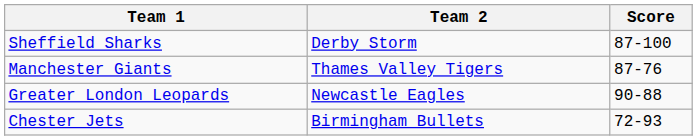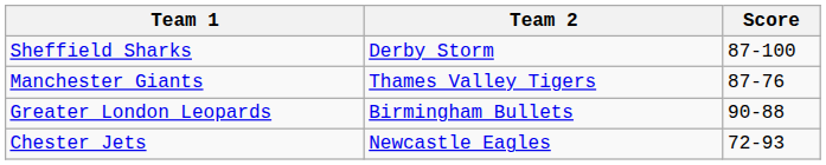Greater London Leopards | Team 2: Newcastle Eagles -> Birmingham Bullets
Chester Jets | Team 2: Birmingham Bullets -> Newcastle Eagles
